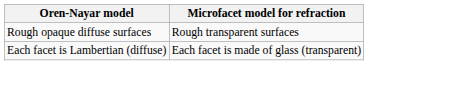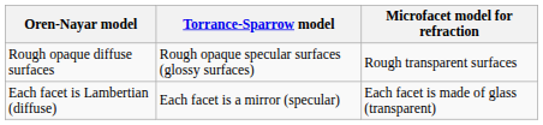+ column: Torrance-Sparrow model | Rough opaque specular surfaces (glossy surfaces) | Each facet is a mirror (specular)
